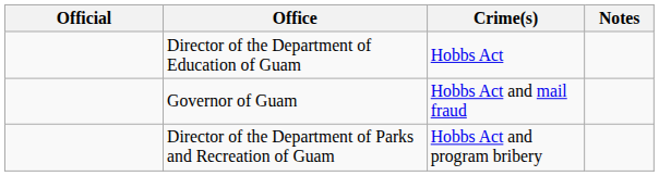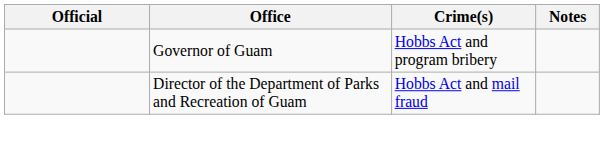- row: Director of the Department of Education of Guam | Hobbs Act
Governor of Guam | Crime(s): Hobbs Act and mail fraud -> Hobbs Act and program bribery
Director of the Department of Parks and Recreation of Guam | Crime(s): Hobbs Act and program bribery -> Hobbs Act and mail fraud
